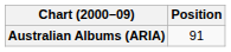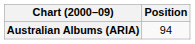Australian Albums (ARIA) | Position: 91 -> 94
